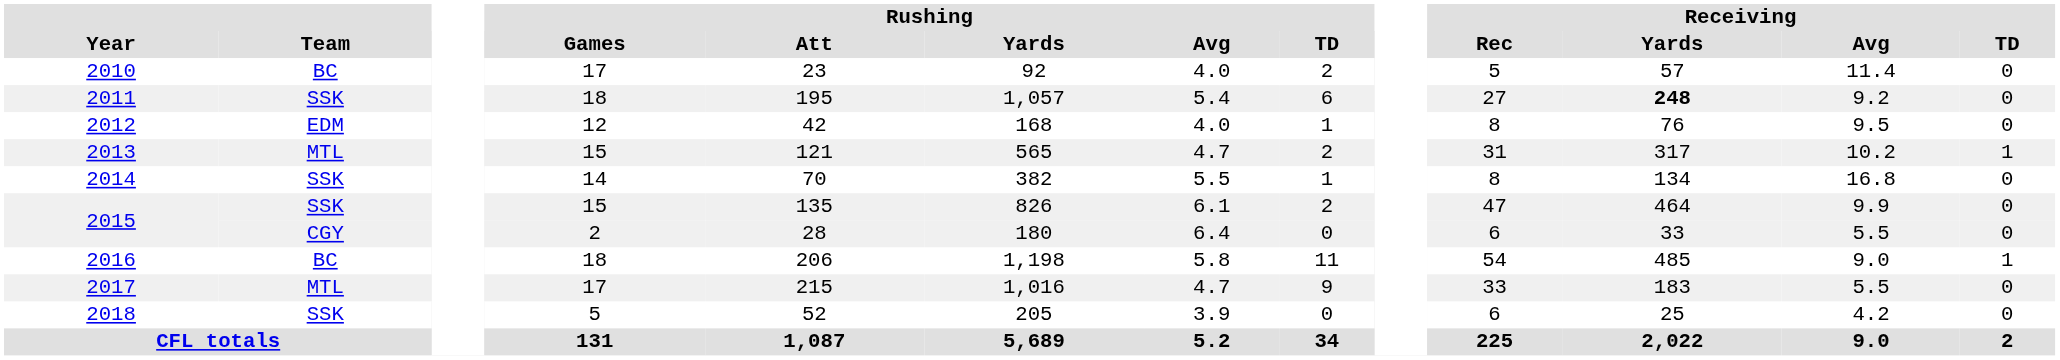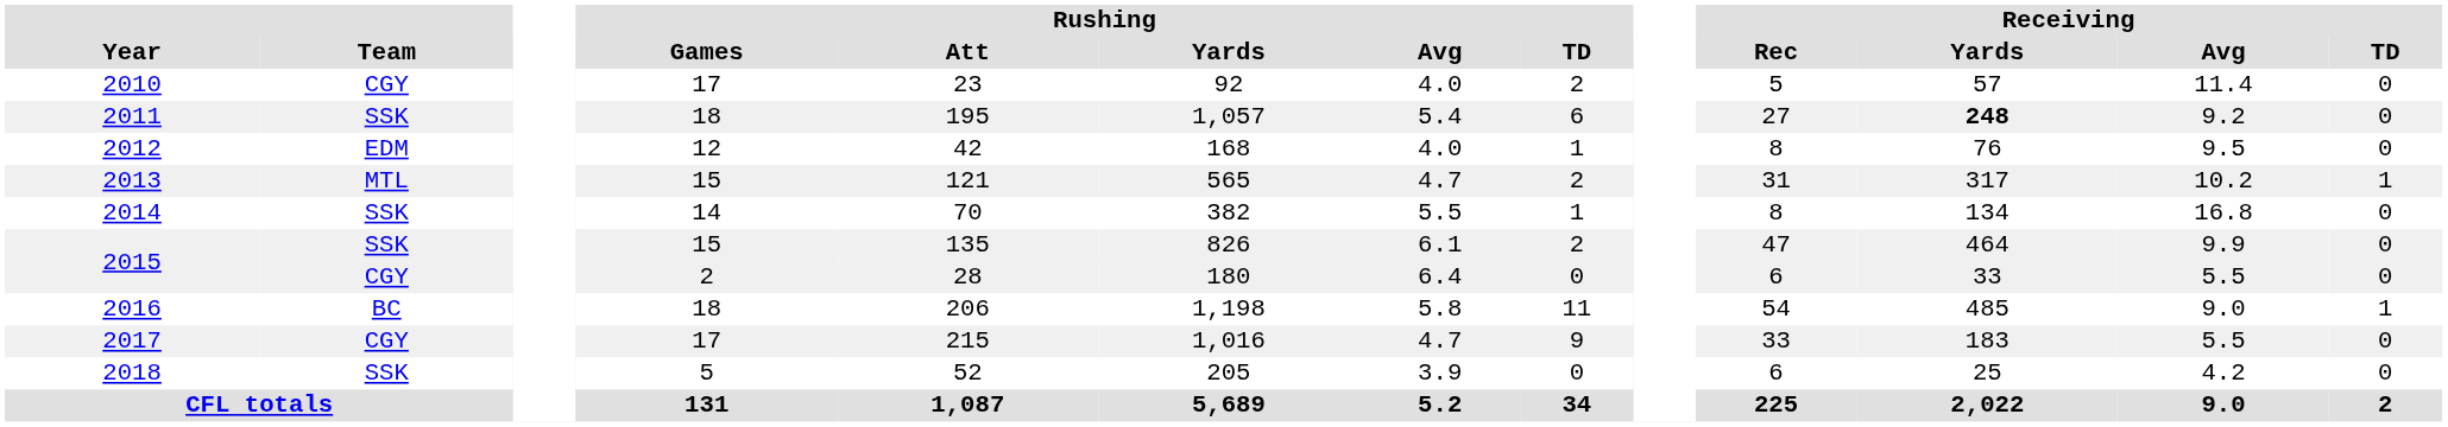2010 | Team: BC -> CGY
2017 | Team: MTL -> CGY
